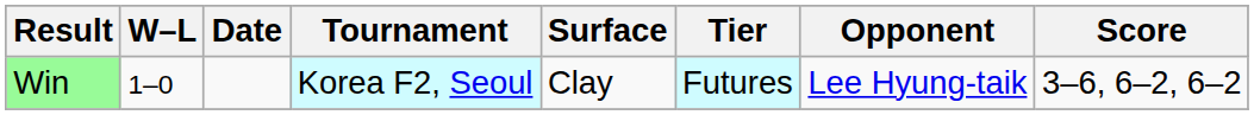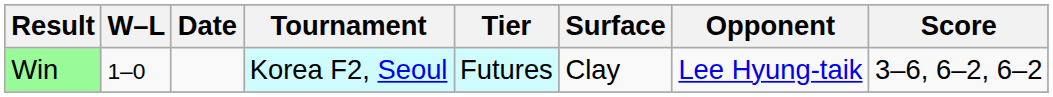columns swapped: Tier <-> Surface
